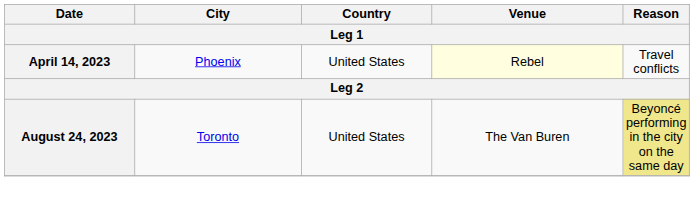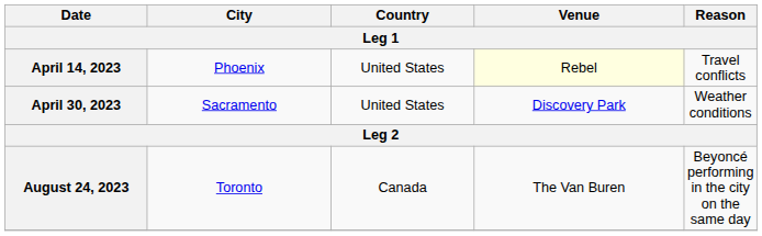+ row: April 30, 2023 | Sacramento | United States | Discovery Park | Weather conditions
August 24, 2023 | Country: United States -> Canada
August 24, 2023 | Reason: khaki background -> no background
